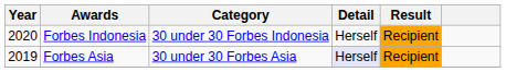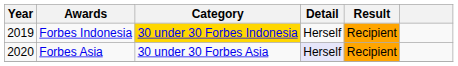Forbes Indonesia | Year: 2020 -> 2019
Forbes Indonesia | Category: no background -> gold background
Forbes Asia | Year: 2019 -> 2020
